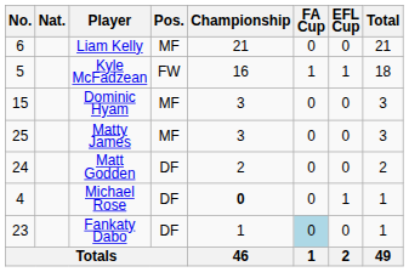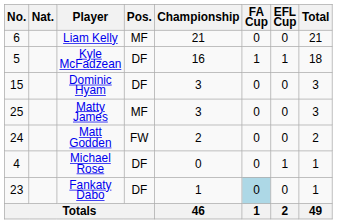Kyle McFadzean | Pos.: FW -> DF
Dominic Hyam | Pos.: MF -> DF
Matt Godden | Pos.: DF -> FW
Michael Rose | Championship: bold -> normal
